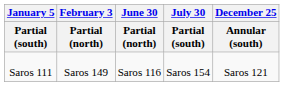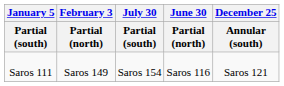columns swapped: June 30 / Partial (north) <-> July 30 / Partial (south)
